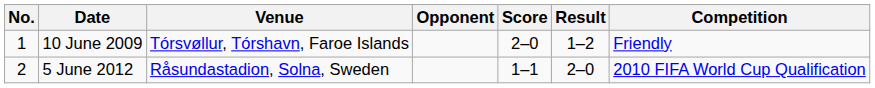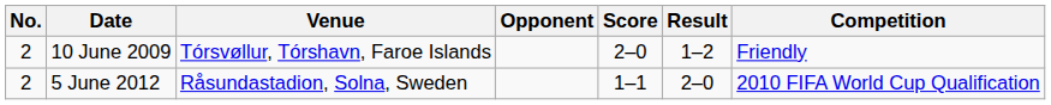10 June 2009 | No.: 1 -> 2
